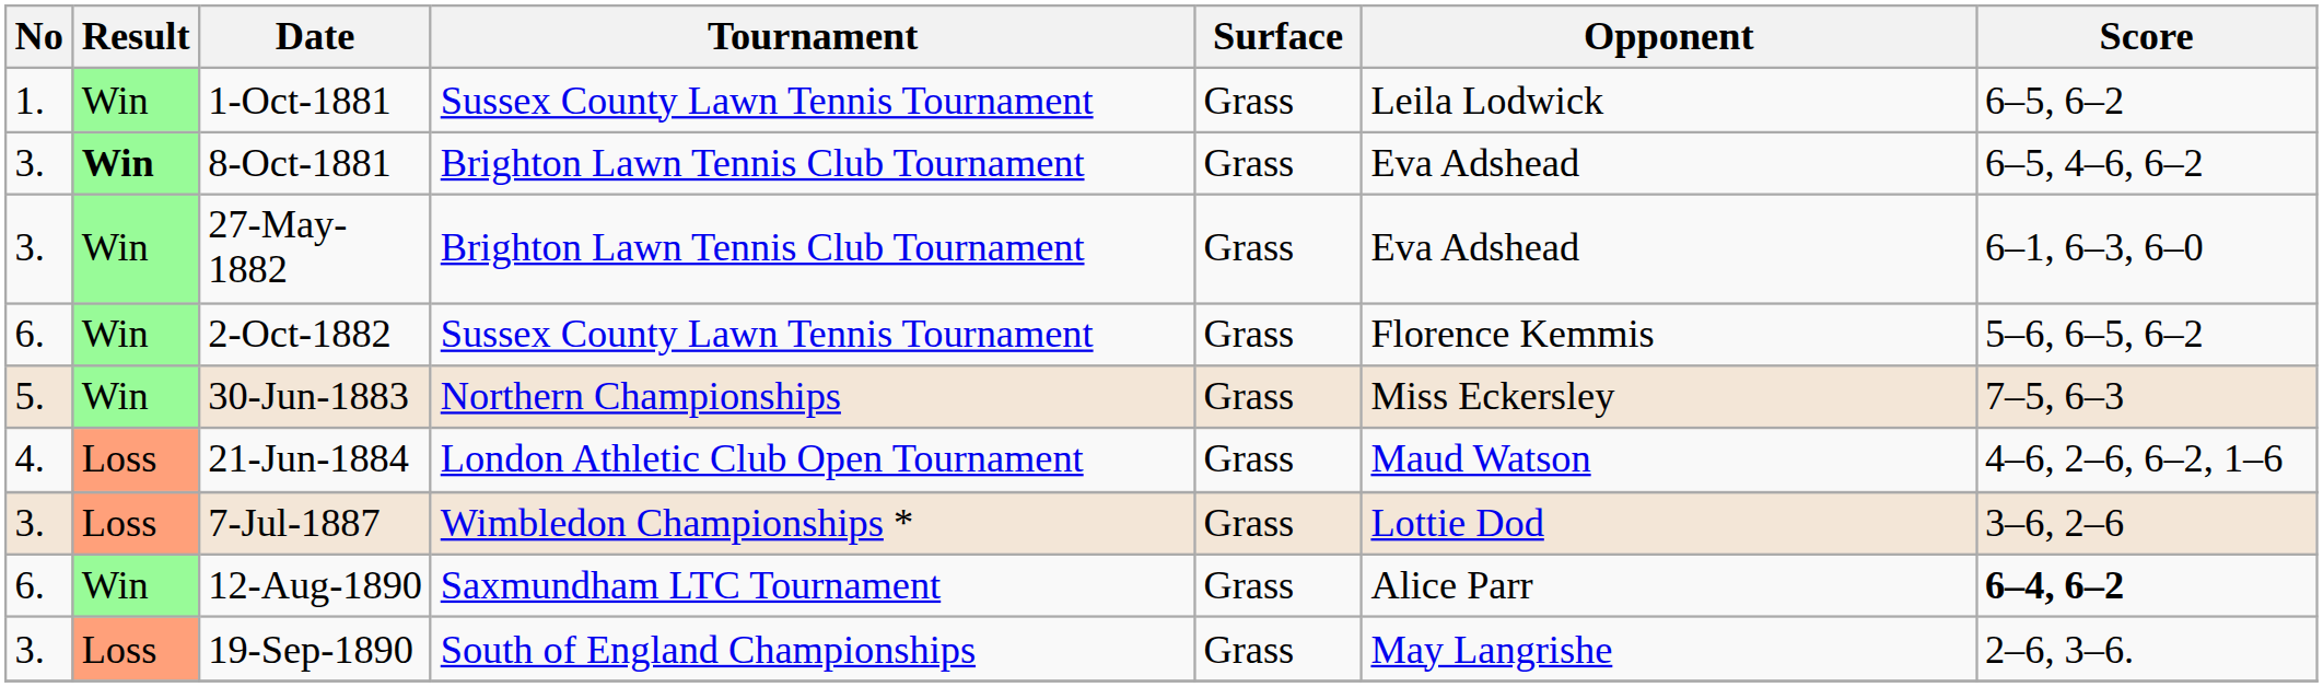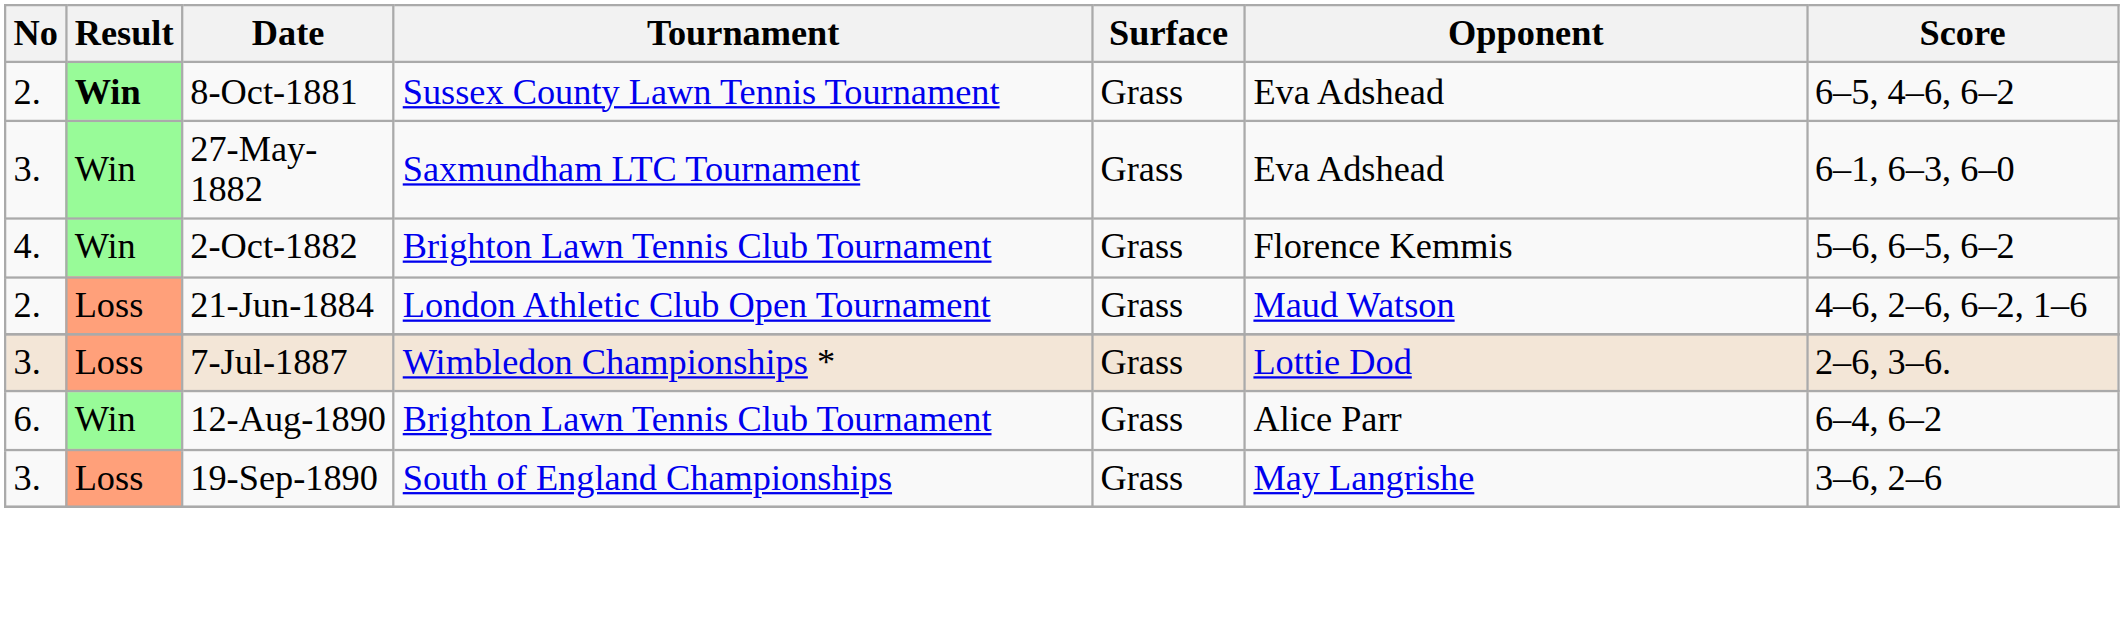- row: 1. | Win | 1-Oct-1881 | Sussex County Lawn Tennis Tournament | Grass | Leila Lodwick | 6–5, 6–2
8-Oct-1881 | No: 3. -> 2.
8-Oct-1881 | Tournament: Brighton Lawn Tennis Club Tournament -> Sussex County Lawn Tennis Tournament
27-May-1882 | Tournament: Brighton Lawn Tennis Club Tournament -> Saxmundham LTC Tournament
2-Oct-1882 | No: 6. -> 4.
2-Oct-1882 | Tournament: Sussex County Lawn Tennis Tournament -> Brighton Lawn Tennis Club Tournament
- row: 5. | Win | 30-Jun-1883 | Northern Championships | Grass | Miss Eckersley | 7–5, 6–3
21‑Jun‑1884 | No: 4. -> 2.
7‑Jul‑1887 | Score: 3–6, 2–6 -> 2–6, 3–6.
12‑Aug‑1890 | Tournament: Saxmundham LTC Tournament -> Brighton Lawn Tennis Club Tournament
12‑Aug‑1890 | Score: bold -> normal
19‑Sep‑1890 | Score: 2–6, 3–6. -> 3–6, 2–6
